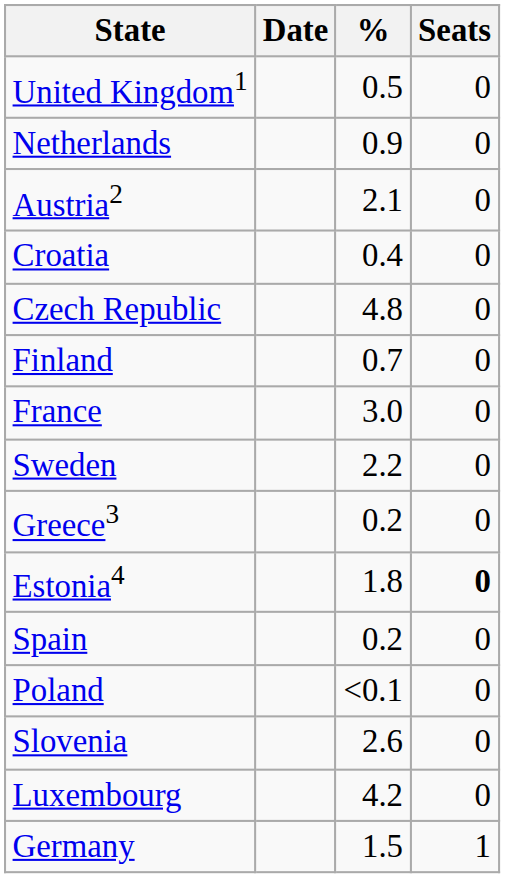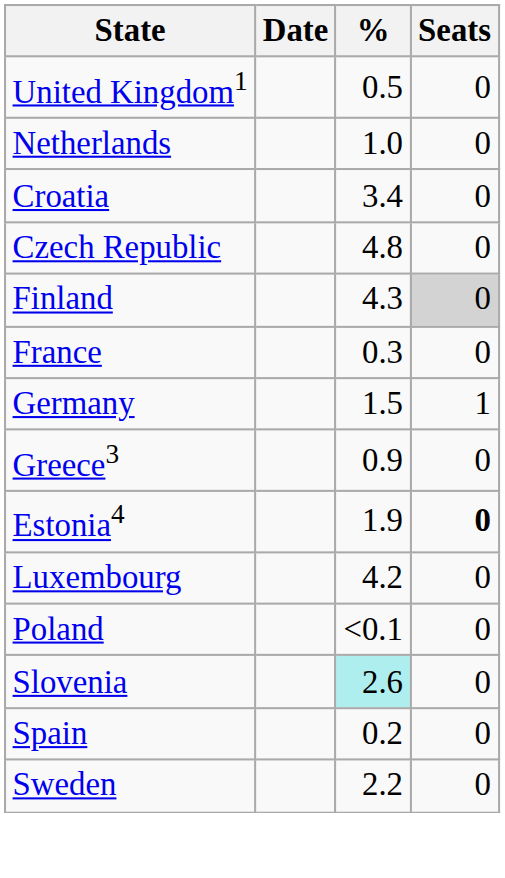Netherlands | %: 0.9 -> 1.0
- row: Austria2 | 2.1 | 0
Croatia | %: 0.4 -> 3.4
Finland | %: 0.7 -> 4.3
Finland | Seats: no background -> lightgrey background
France | %: 3.0 -> 0.3
rows swapped: Germany <-> Sweden
Greece3 | %: 0.2 -> 0.9
Estonia4 | %: 1.8 -> 1.9
rows swapped: Luxembourg <-> Spain
Slovenia | %: no background -> paleturquoise background
